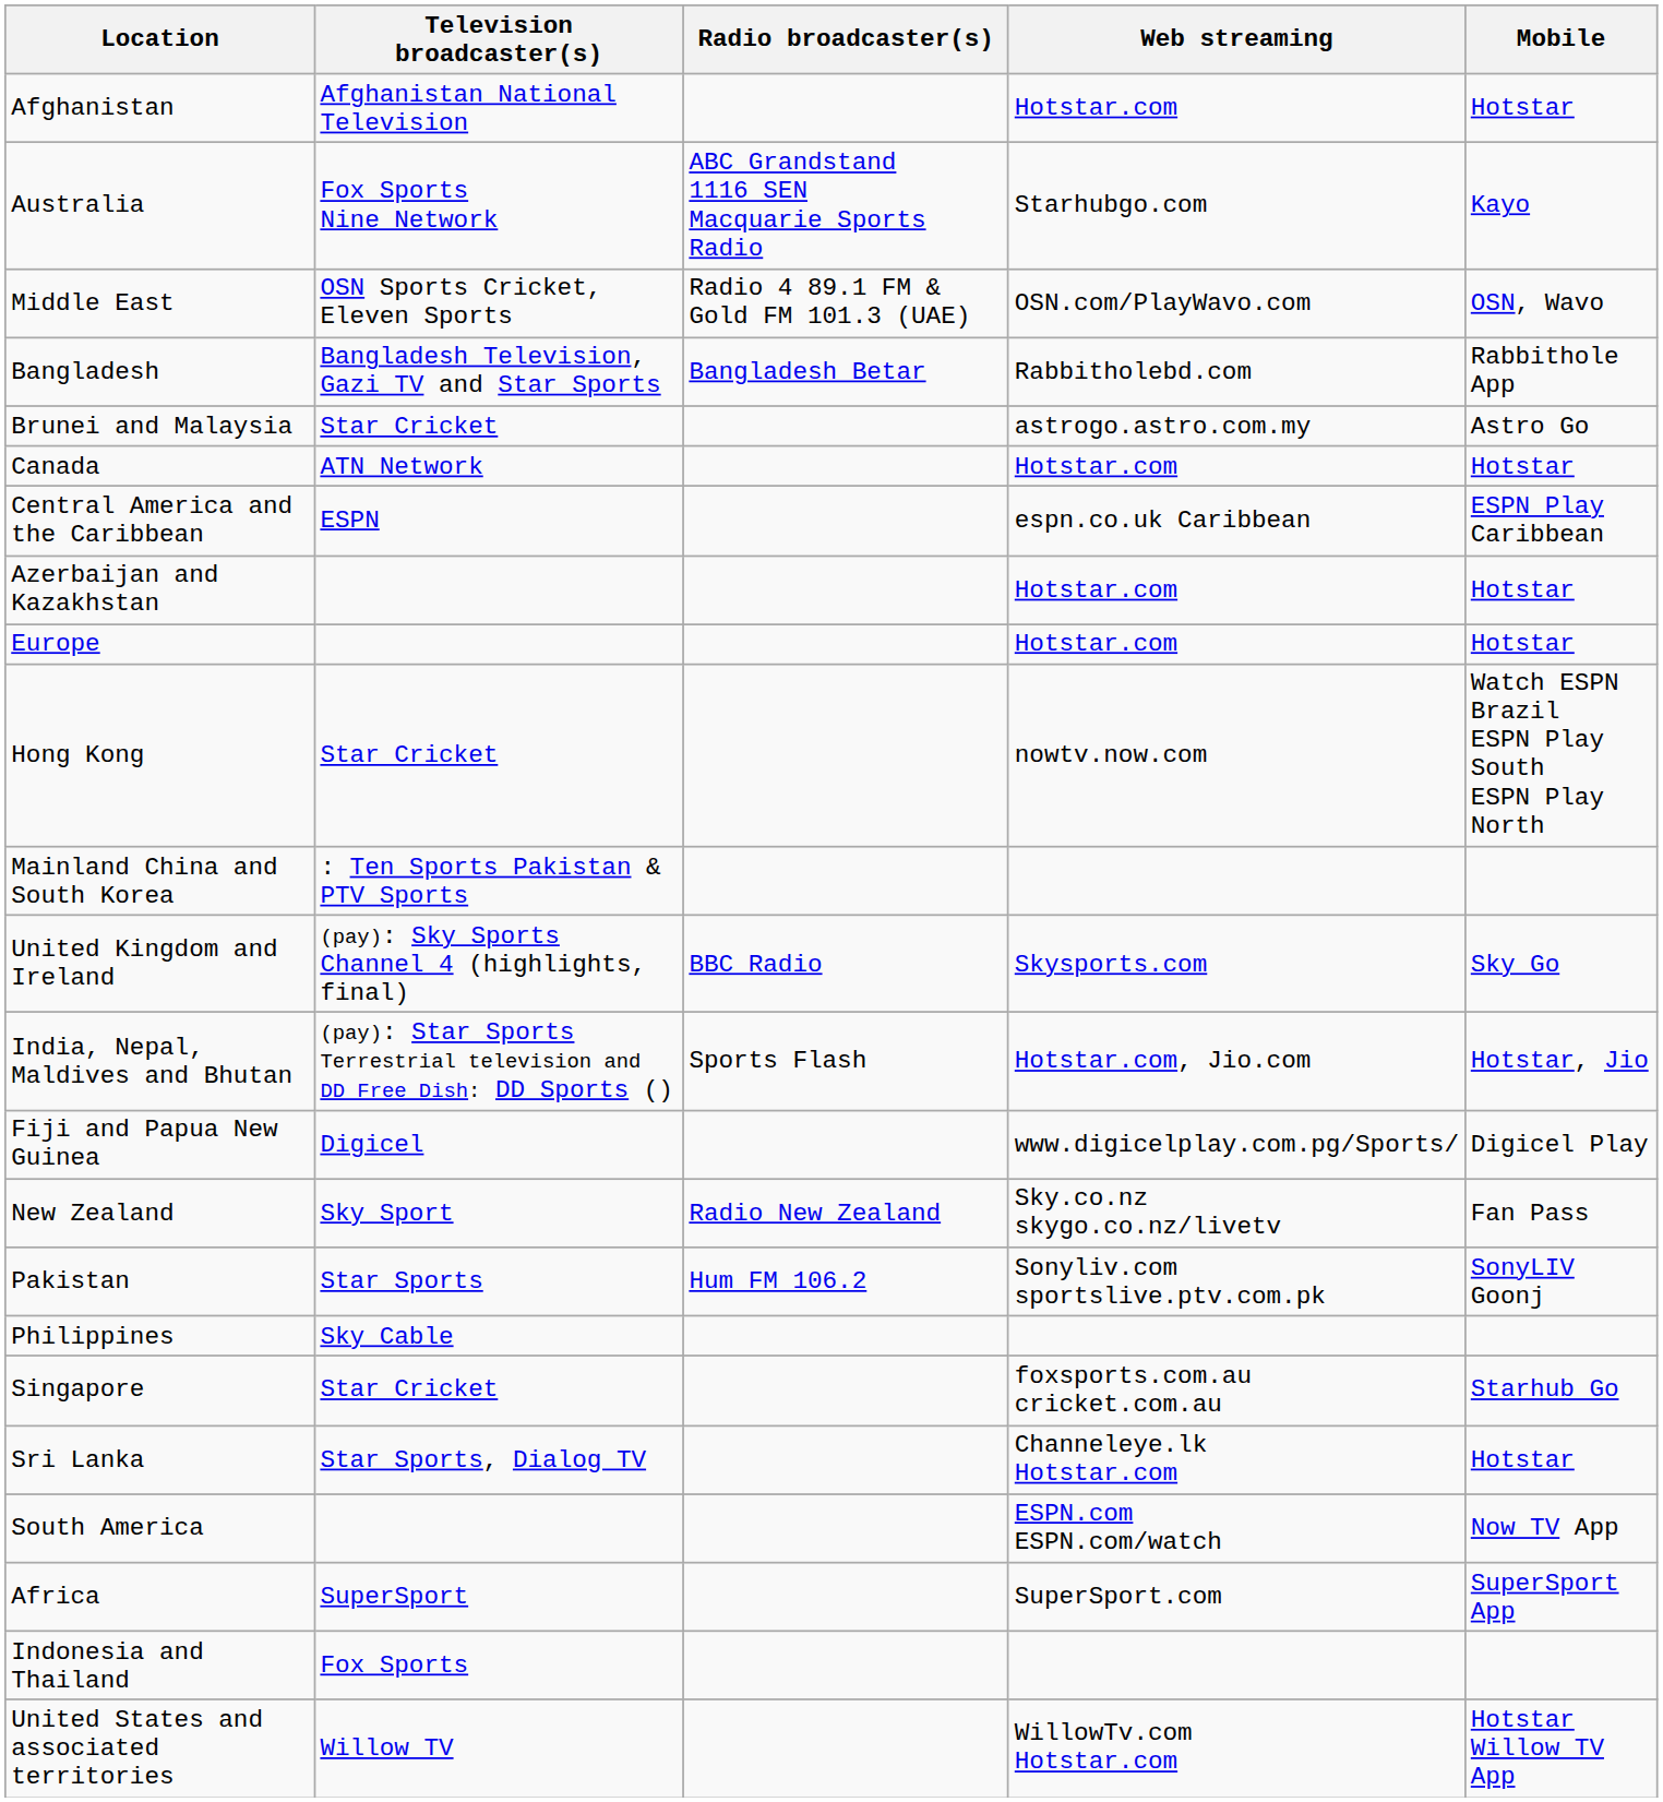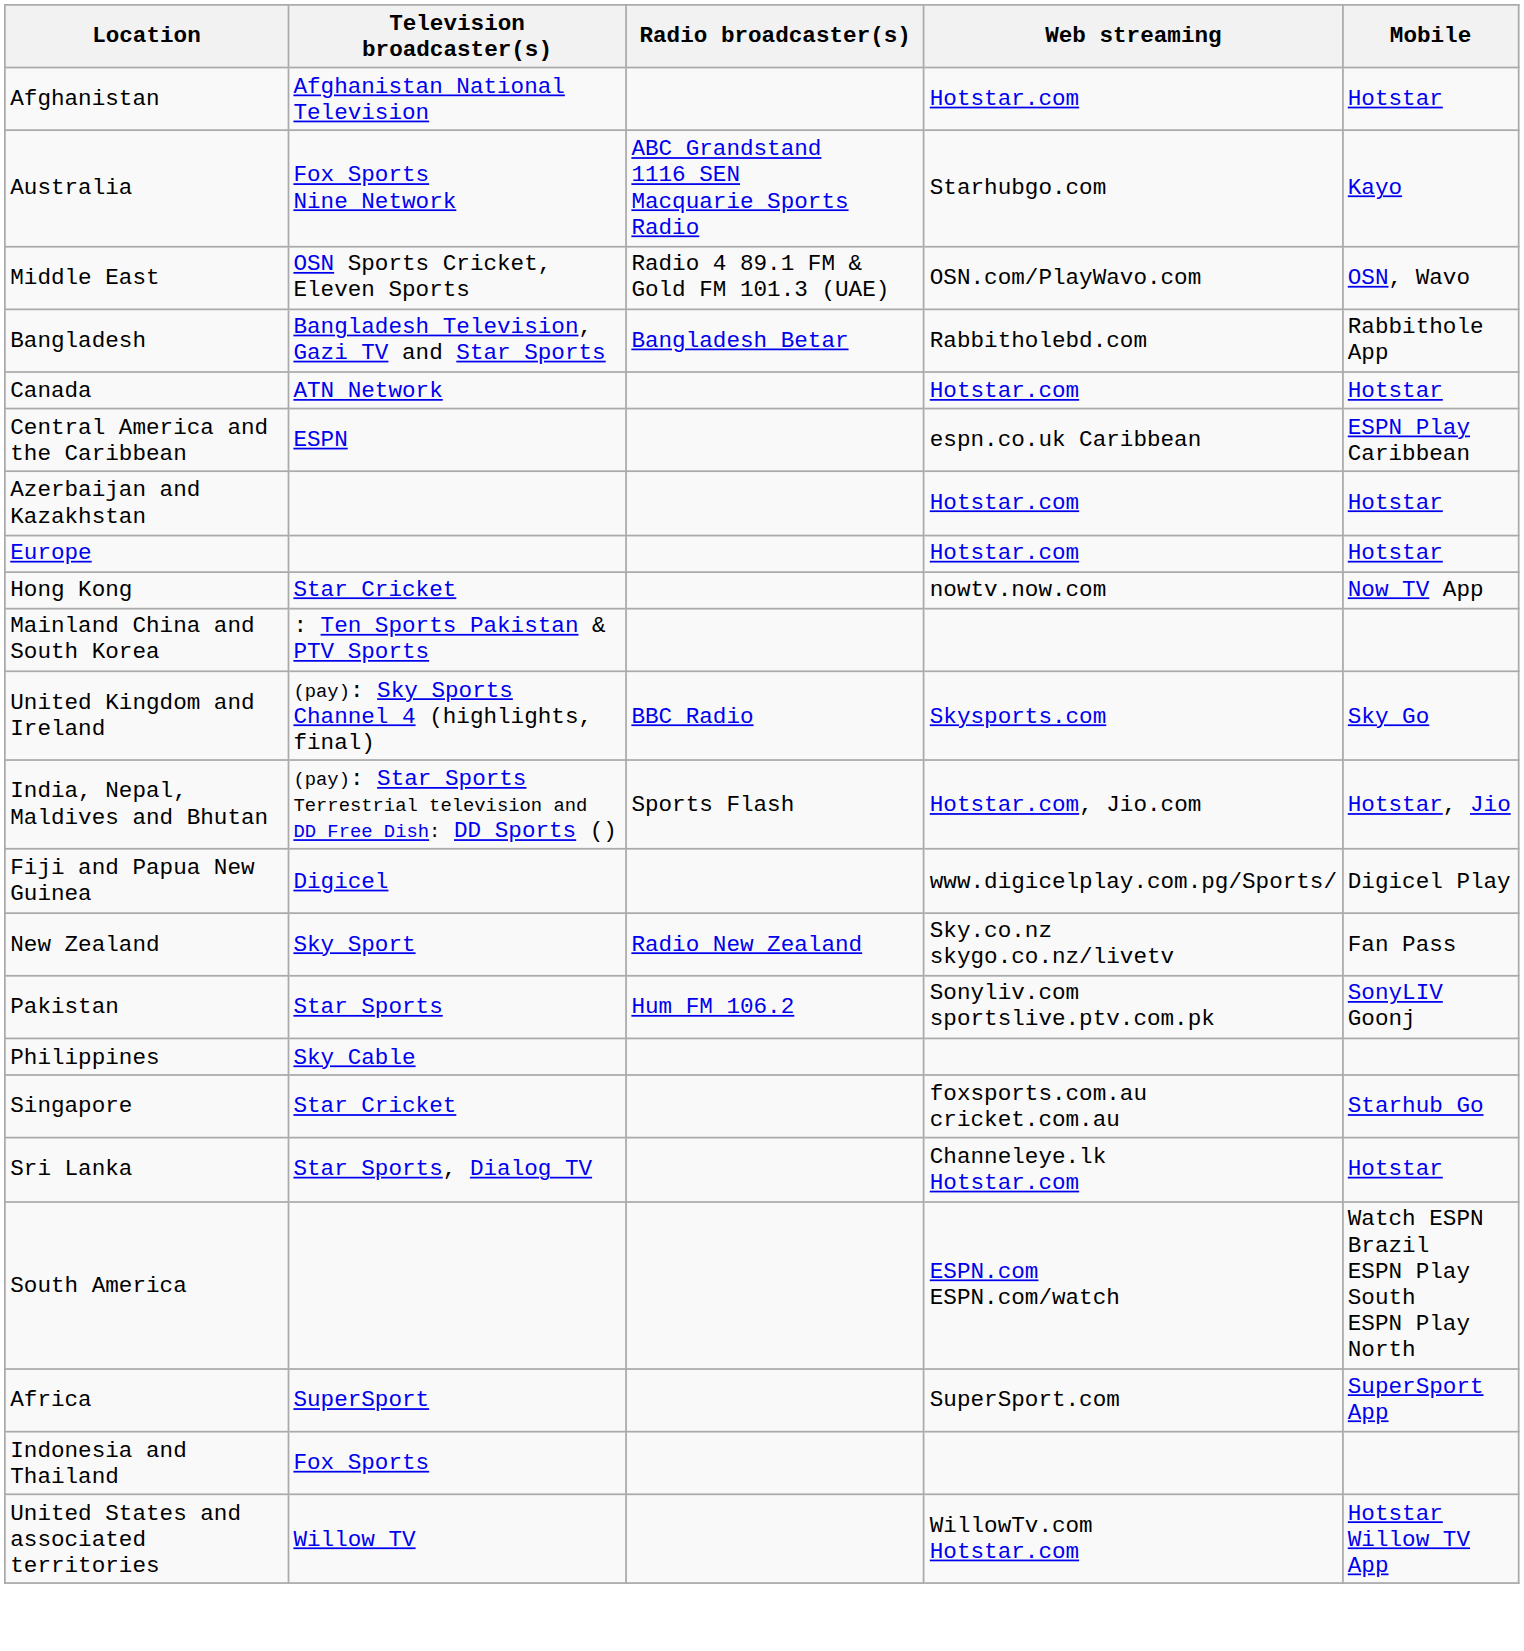- row: Brunei and Malaysia | Star Cricket | astrogo.astro.com.my | Astro Go
Hong Kong | Mobile: Watch ESPN Brazil ESPN Play South ESPN Play North -> Now TV App
South America | Mobile: Now TV App -> Watch ESPN Brazil ESPN Play South ESPN Play North
